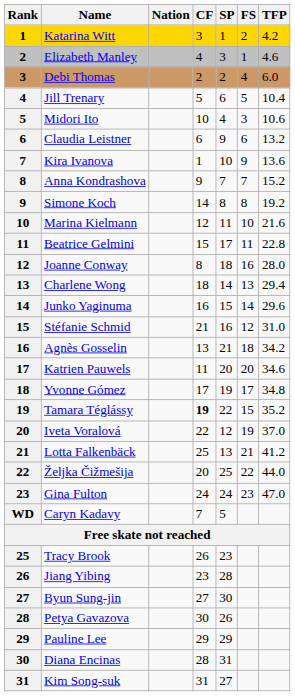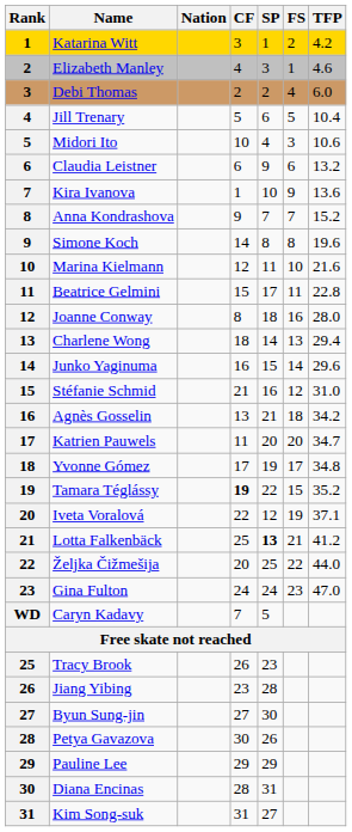Simone Koch | TFP: 19.2 -> 19.6
Katrien Pauwels | TFP: 34.6 -> 34.7
Iveta Voralová | TFP: 37.0 -> 37.1
Lotta Falkenbäck | SP: normal -> bold
